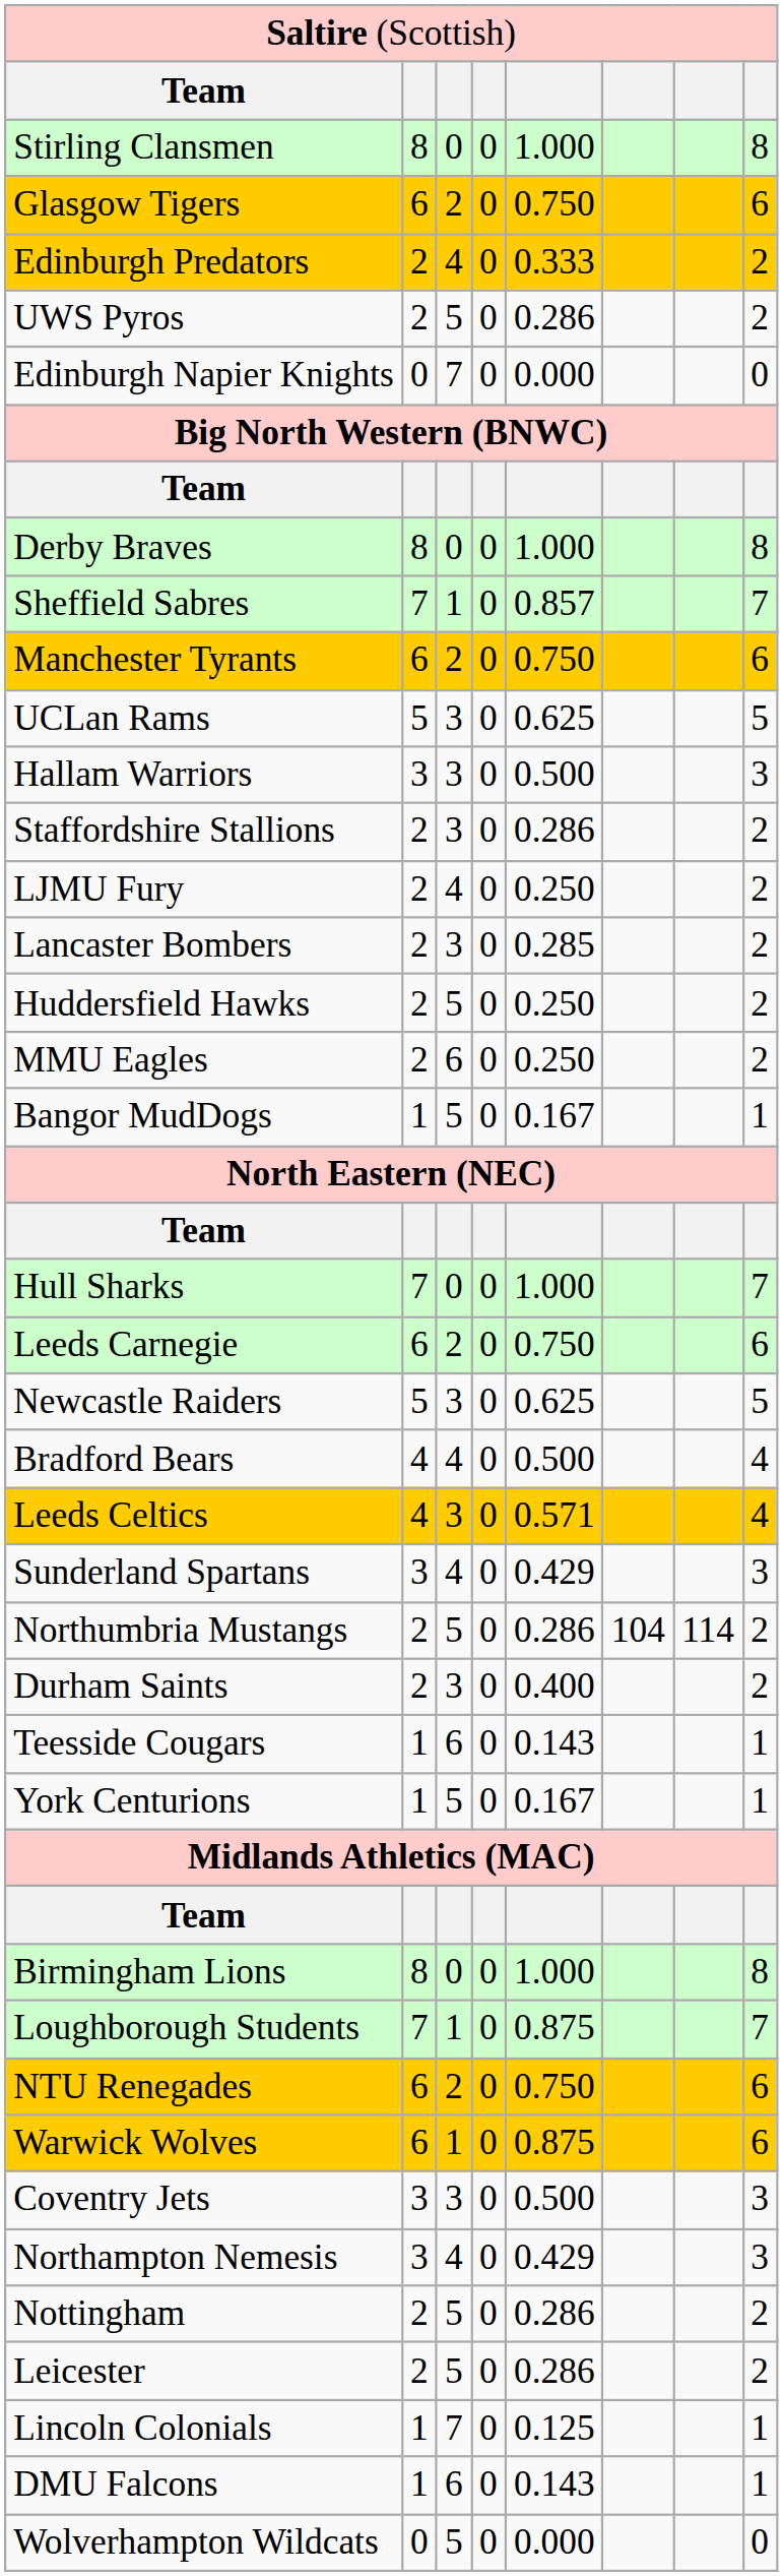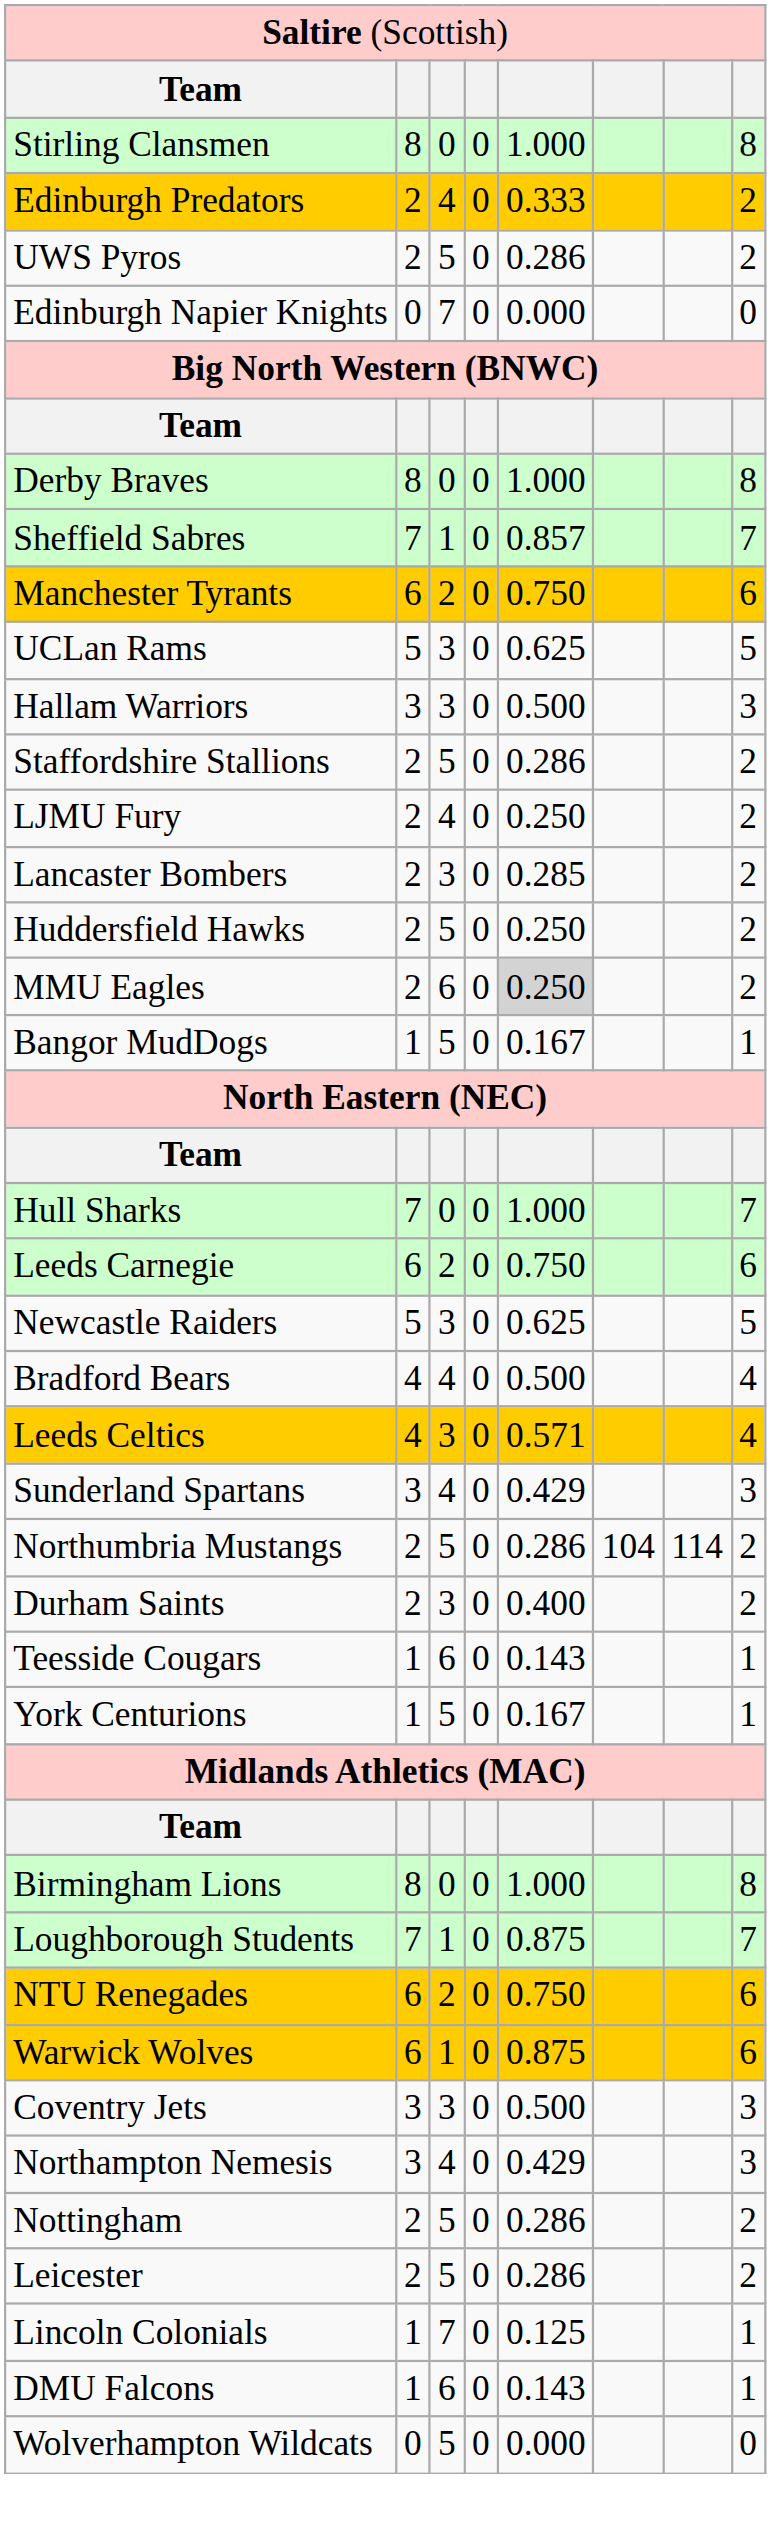- row: Glasgow Tigers | 6 | 2 | 0 | 0.750 | 6
Staffordshire Stallions | column 3: 3 -> 5
MMU Eagles | column 5: no background -> lightgrey background
